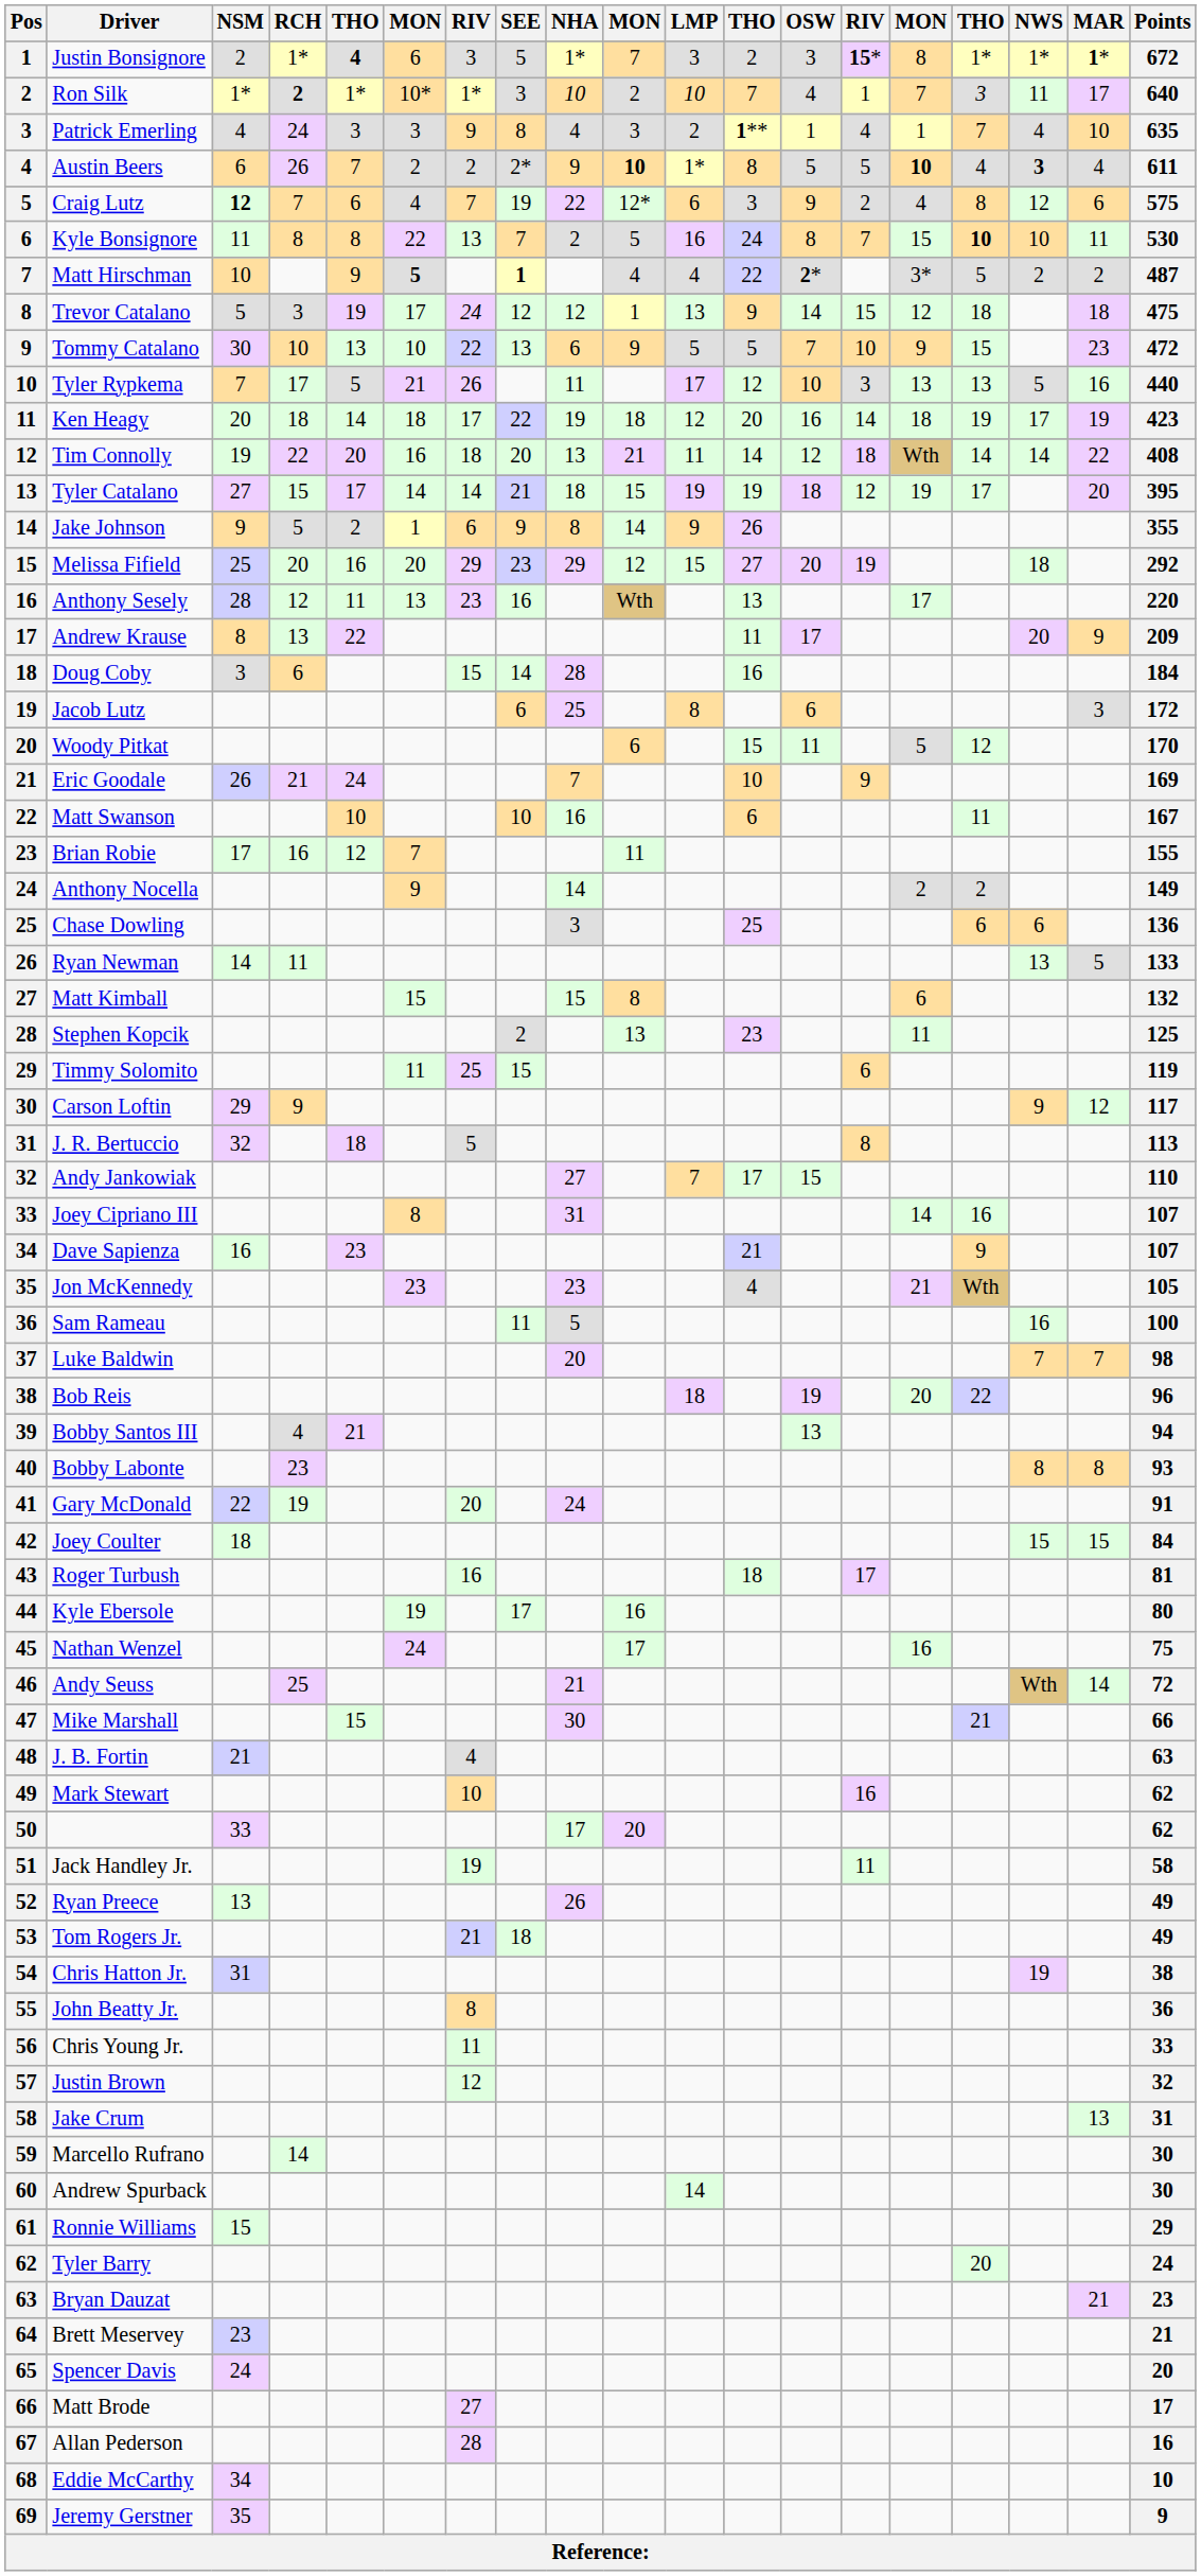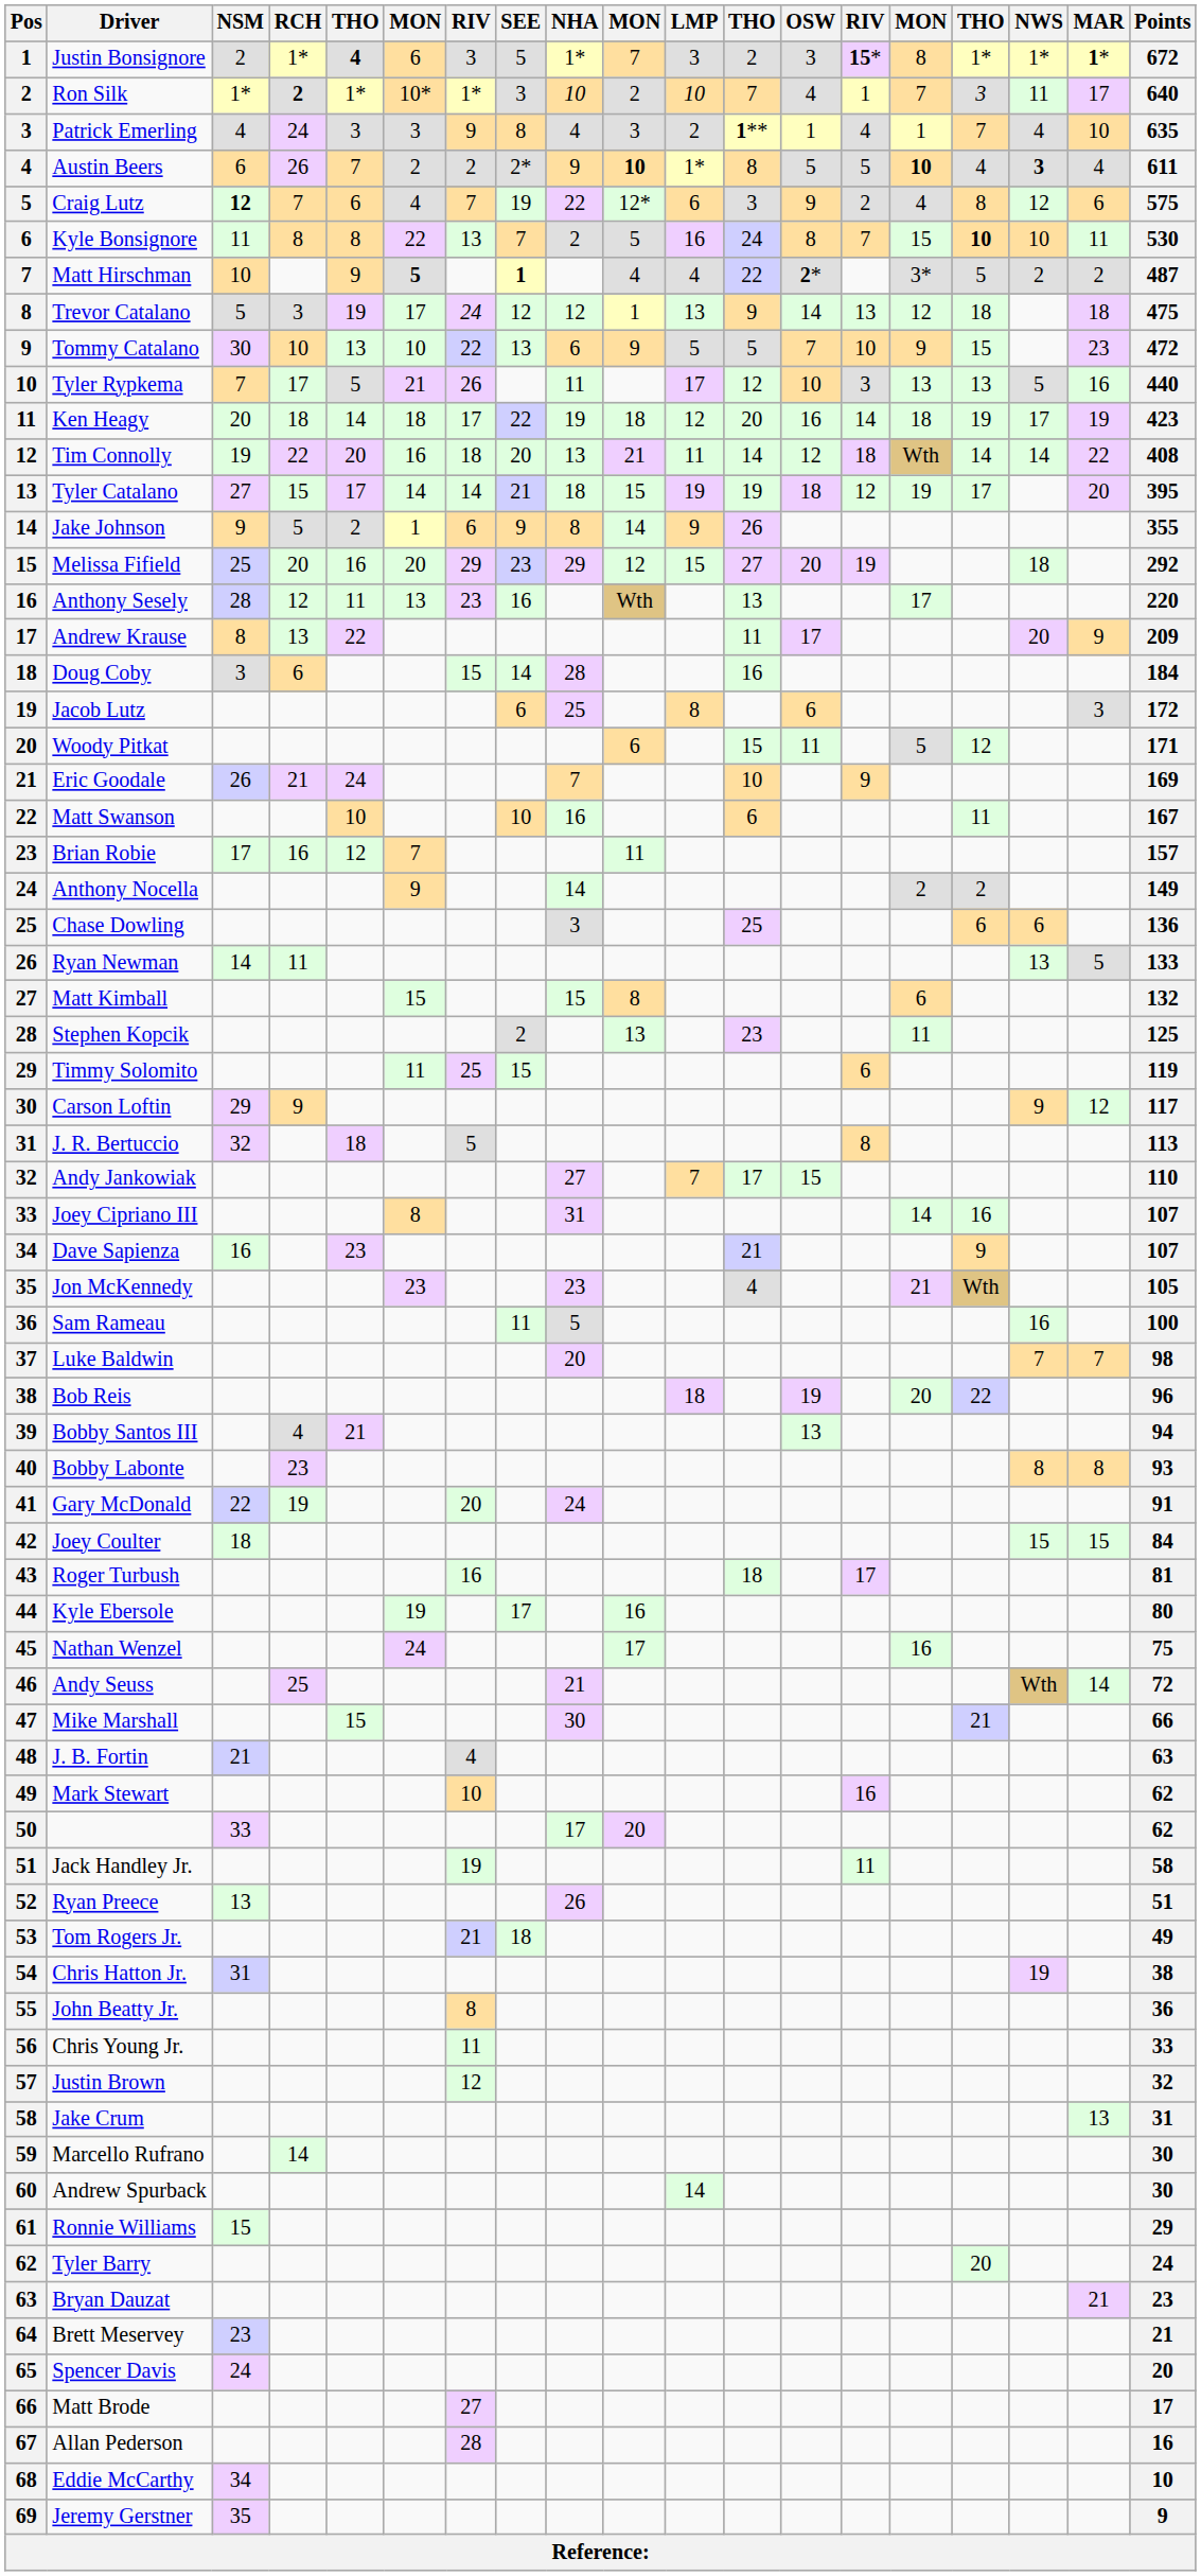Trevor Catalano | column 14: 15 -> 13
Woody Pitkat | Points: 170 -> 171
Brian Robie | Points: 155 -> 157
Ryan Preece | Points: 49 -> 51
